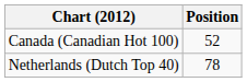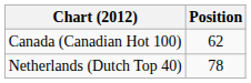Canada (Canadian Hot 100) | Position: 52 -> 62
